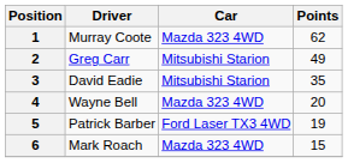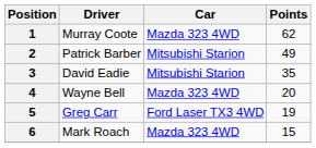2 | Driver: Greg Carr -> Patrick Barber
5 | Driver: Patrick Barber -> Greg Carr
